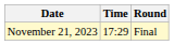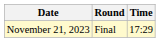columns swapped: Time <-> Round
